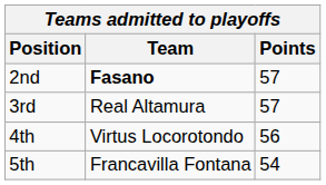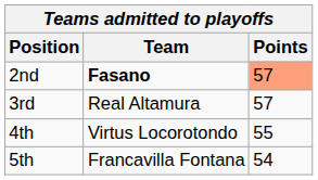2nd | Points: no background -> lightsalmon background
4th | Points: 56 -> 55
